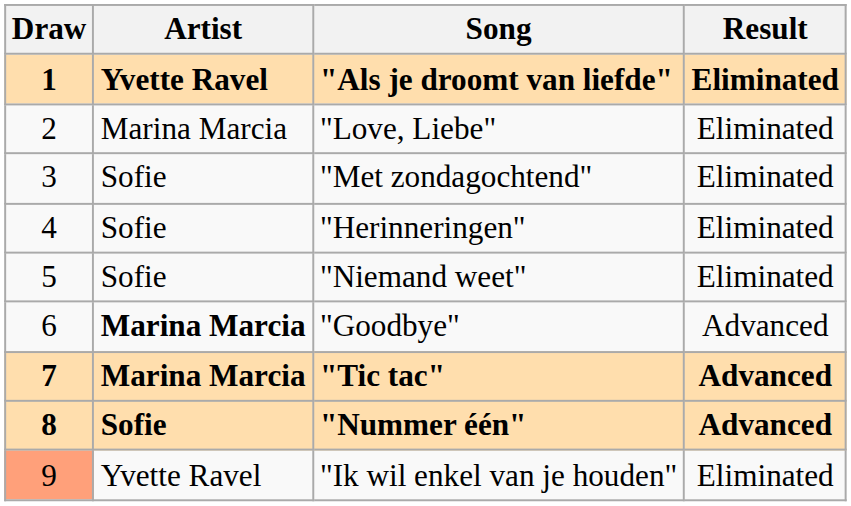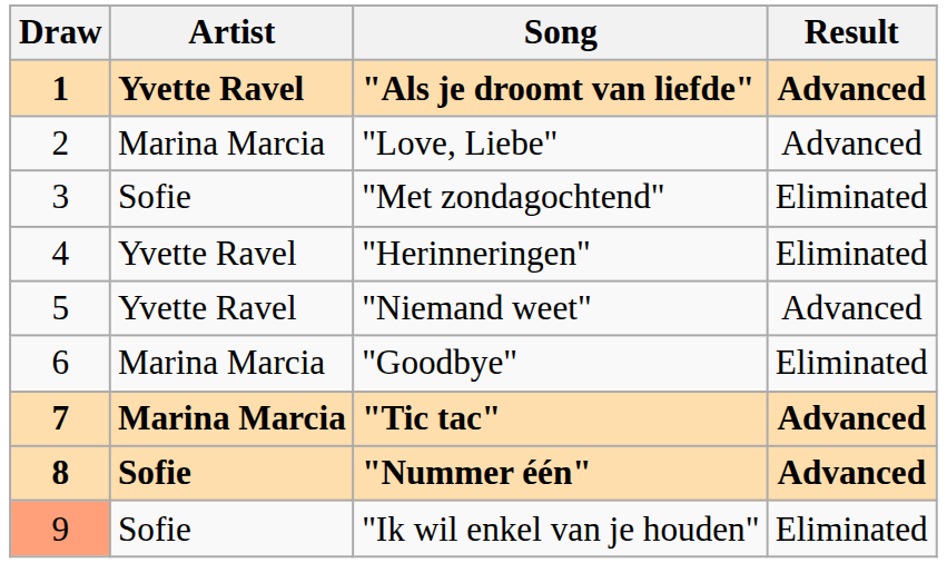"Als je droomt van liefde" | Result: Eliminated -> Advanced
"Love, Liebe" | Result: Eliminated -> Advanced
"Herinneringen" | Artist: Sofie -> Yvette Ravel
"Niemand weet" | Artist: Sofie -> Yvette Ravel
"Niemand weet" | Result: Eliminated -> Advanced
"Goodbye" | Artist: bold -> normal
"Goodbye" | Result: Advanced -> Eliminated
"Ik wil enkel van je houden" | Artist: Yvette Ravel -> Sofie
